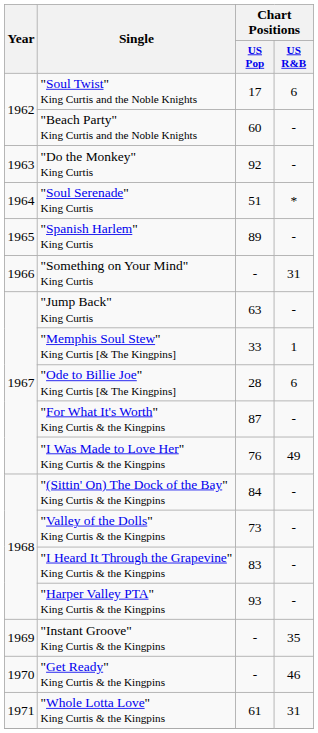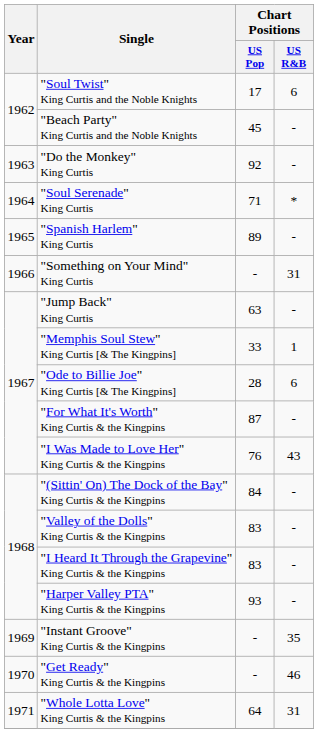"Beach Party" King Curtis and the Noble Knights | Chart Positions / US Pop: 60 -> 45
"Soul Serenade" King Curtis | Chart Positions / US Pop: 51 -> 71
"I Was Made to Love Her" King Curtis & the Kingpins | Chart Positions / US R&B: 49 -> 43
"Valley of the Dolls" King Curtis & the Kingpins | Chart Positions / US Pop: 73 -> 83
"Whole Lotta Love" King Curtis & the Kingpins | Chart Positions / US Pop: 61 -> 64
